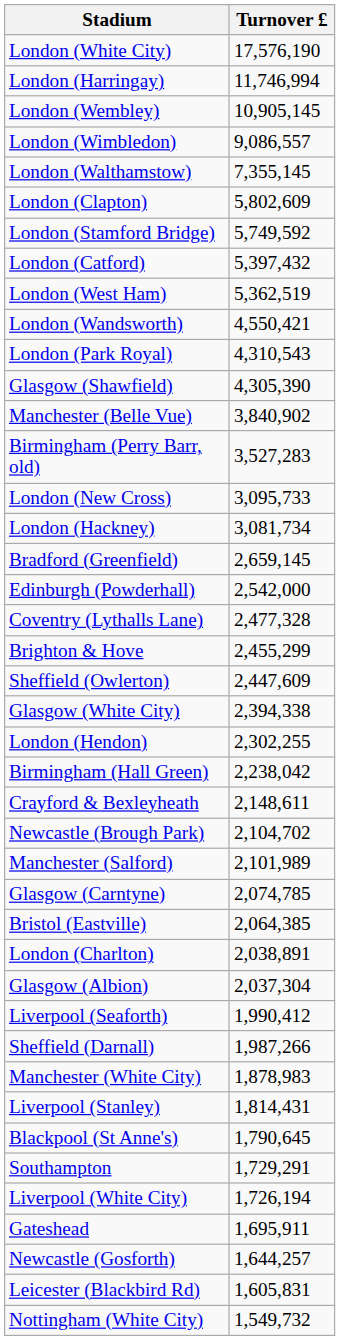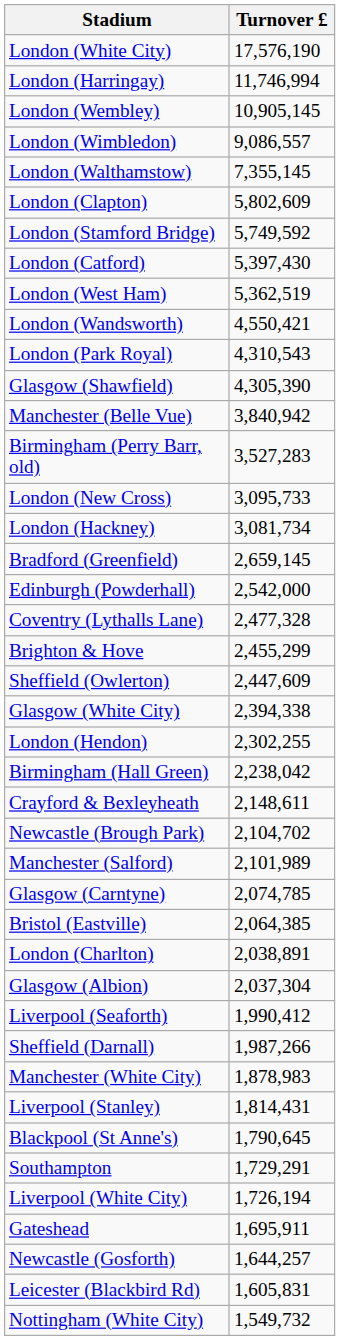London (Catford) | Turnover £: 5,397,432 -> 5,397,430
Manchester (Belle Vue) | Turnover £: 3,840,902 -> 3,840,942
